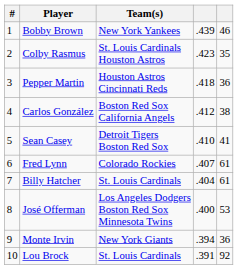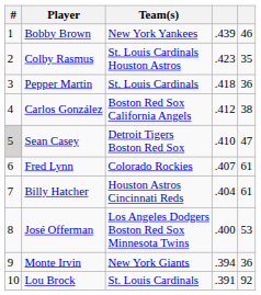Pepper Martin | Team(s): Houston Astros Cincinnati Reds -> St. Louis Cardinals
Sean Casey | #: no background -> lightgrey background
Sean Casey | column 5: 41 -> 47
Billy Hatcher | Team(s): St. Louis Cardinals -> Houston Astros Cincinnati Reds
